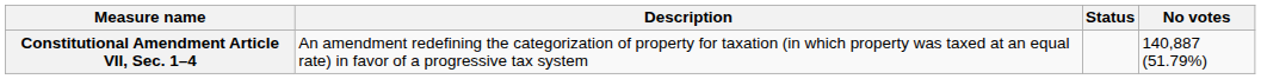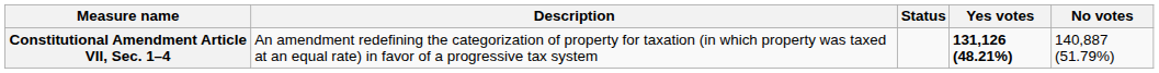+ column: Yes votes | 131,126 (48.21%)
